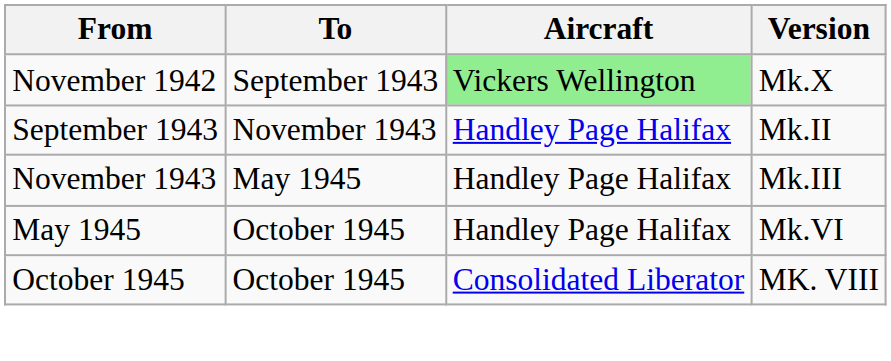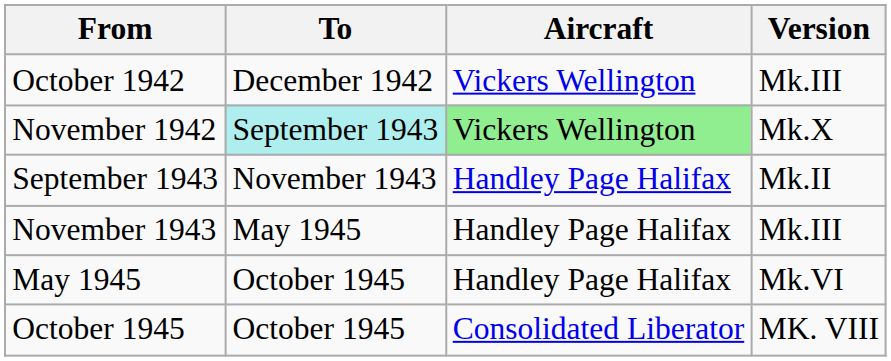+ row: October 1942 | December 1942 | Vickers Wellington | Mk.III
November 1942 | To: no background -> paleturquoise background
